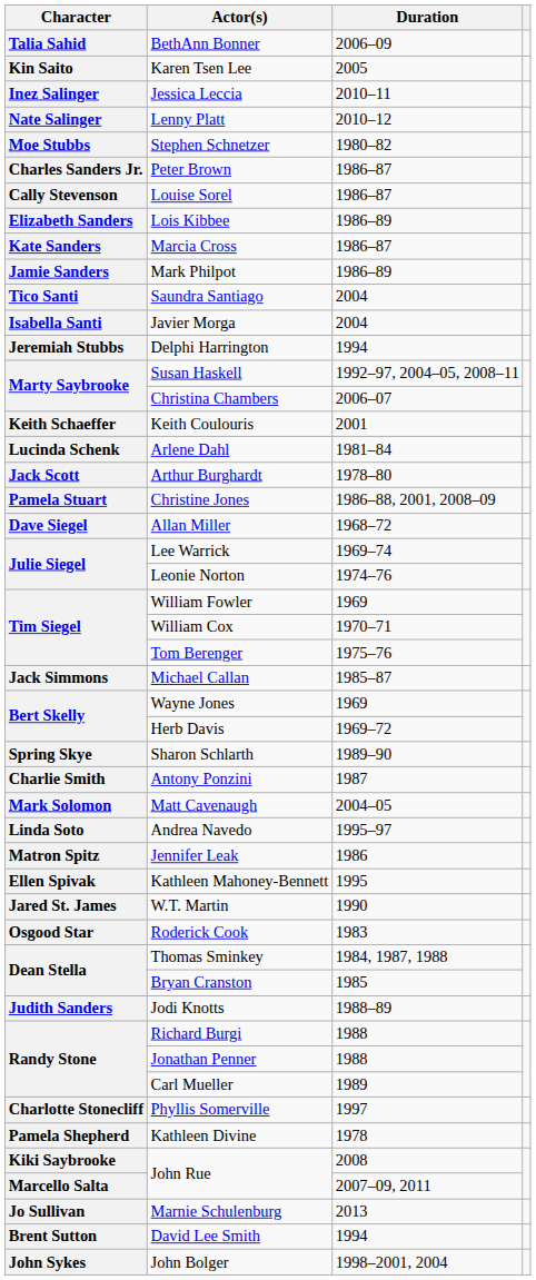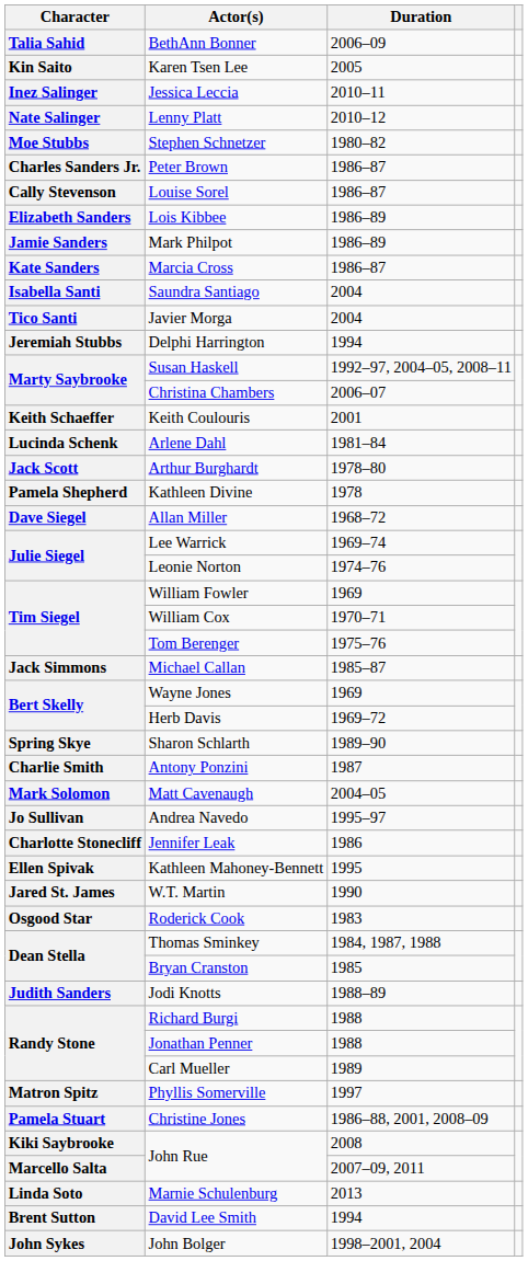rows swapped: Mark Philpot <-> Marcia Cross
Saundra Santiago | Character: Tico Santi -> Isabella Santi
Javier Morga | Character: Isabella Santi -> Tico Santi
rows swapped: Kathleen Divine <-> Christine Jones
Andrea Navedo | Character: Linda Soto -> Jo Sullivan
Jennifer Leak | Character: Matron Spitz -> Charlotte Stonecliff
Phyllis Somerville | Character: Charlotte Stonecliff -> Matron Spitz
Marnie Schulenburg | Character: Jo Sullivan -> Linda Soto
